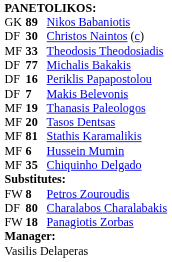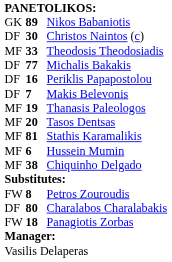Chiquinho Delgado | column 2: 35 -> 38
